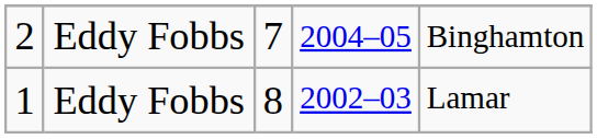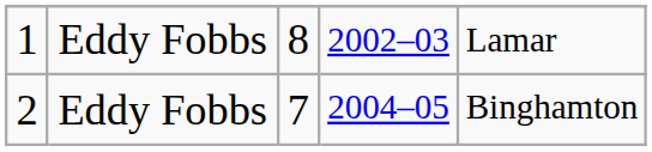rows swapped: 1 <-> 2
